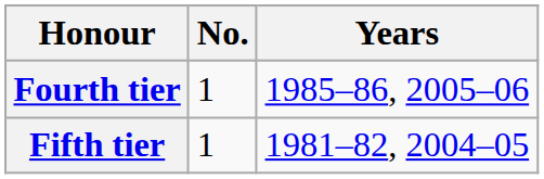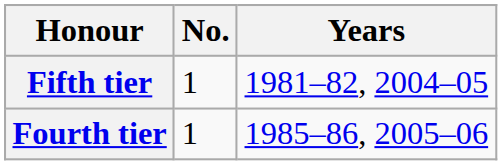rows swapped: Fourth tier <-> Fifth tier
